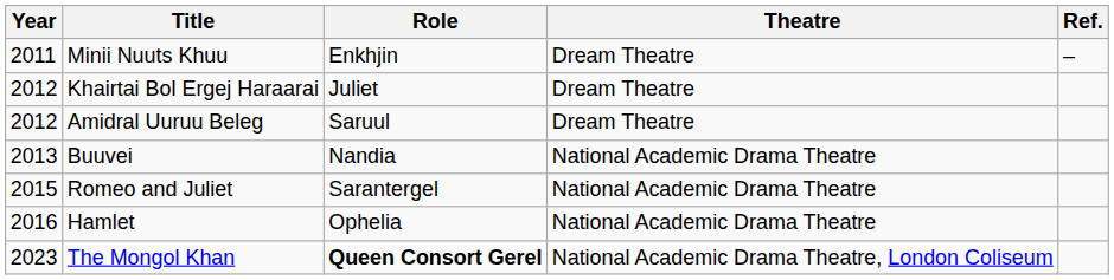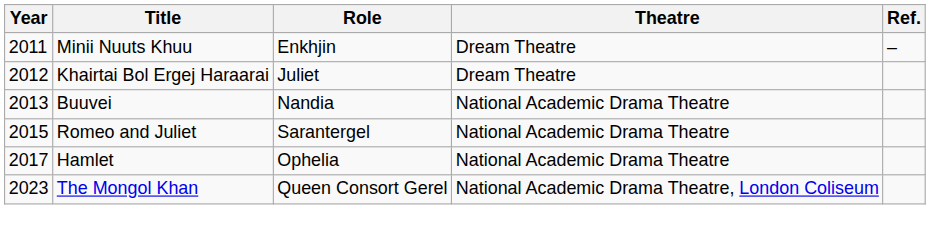- row: 2012 | Amidral Uuruu Beleg | Saruul | Dream Theatre
Hamlet | Year: 2016 -> 2017
The Mongol Khan | Role: bold -> normal
